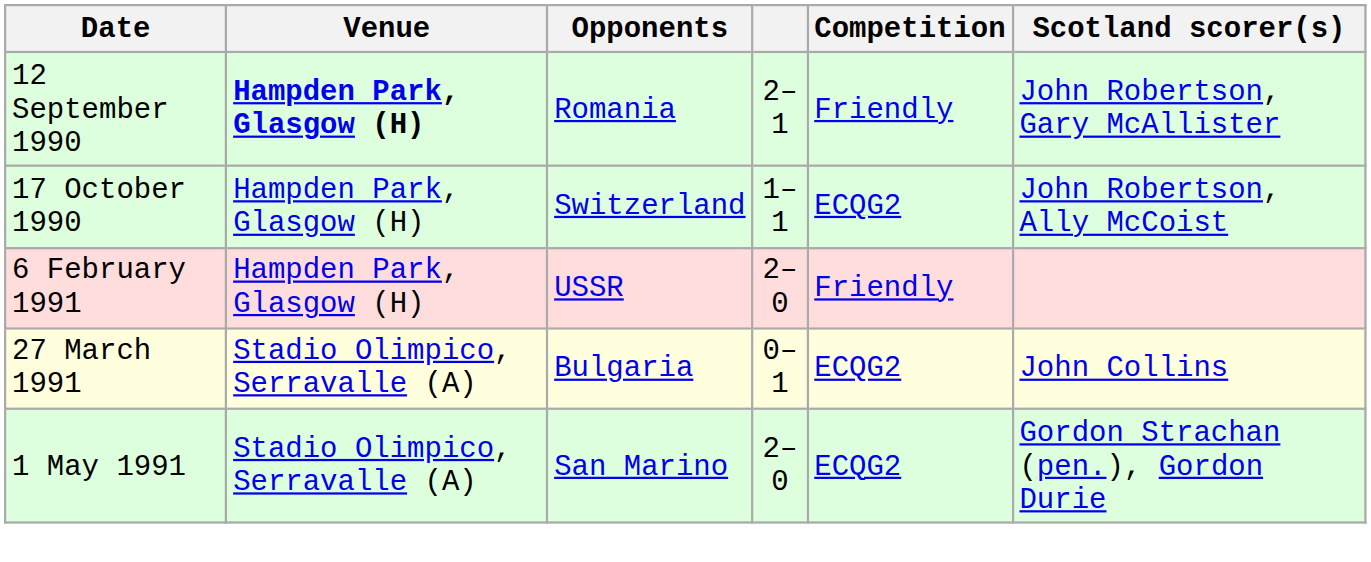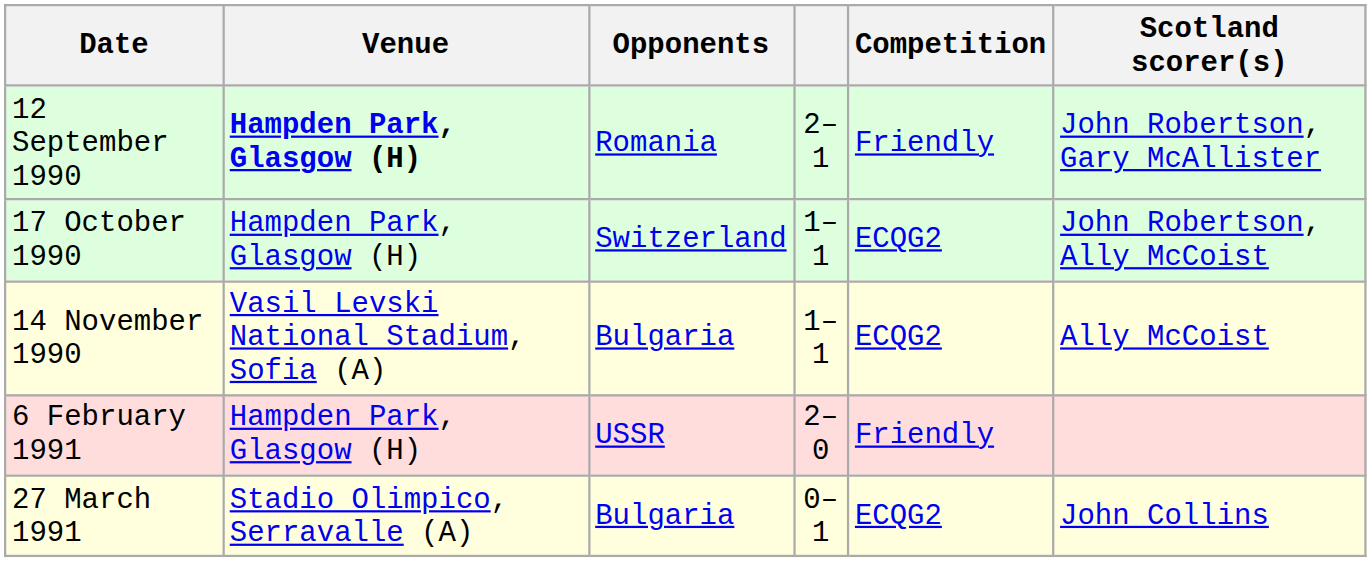+ row: 14 November 1990 | Vasil Levski National Stadium, Sofia (A) | Bulgaria | 1–1 | ECQG2 | Ally McCoist
- row: 1 May 1991 | Stadio Olimpico, Serravalle (A) | San Marino | 2–0 | ECQG2 | Gordon Strachan (pen.), Gordon Durie
